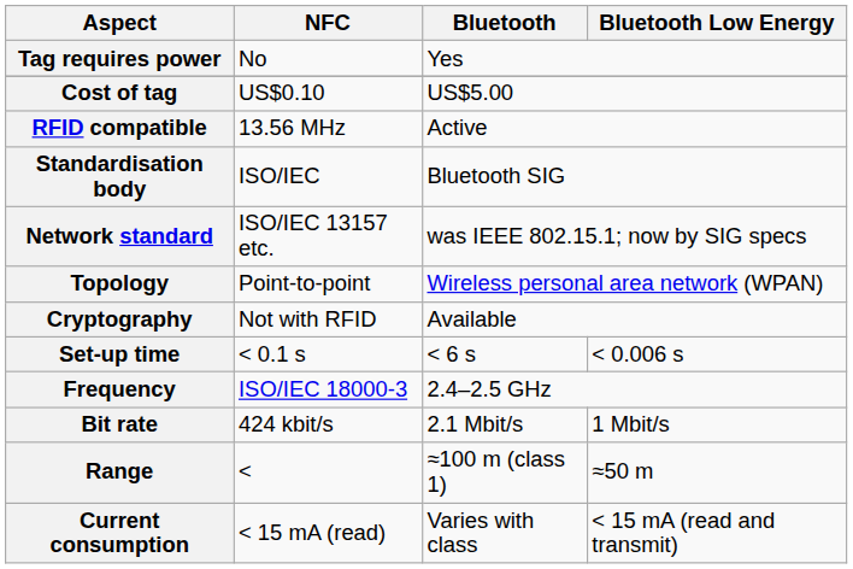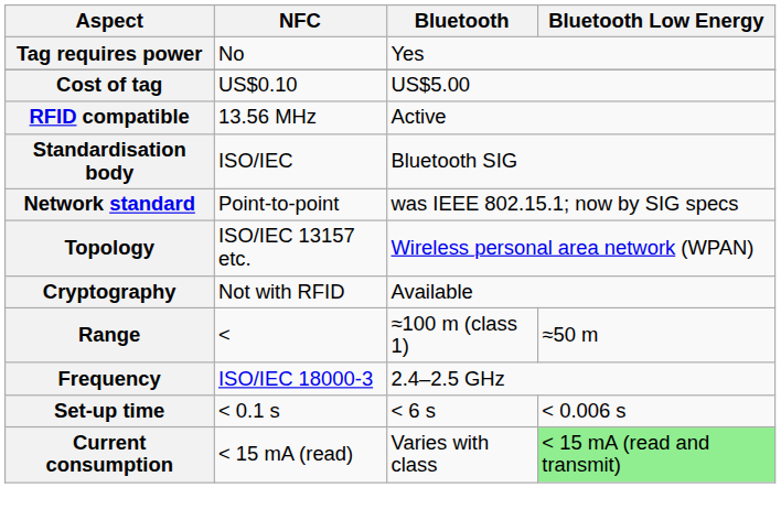Network standard | NFC: ISO/IEC 13157 etc. -> Point-to-point
Topology | NFC: Point-to-point -> ISO/IEC 13157 etc.
rows swapped: Range <-> Set-up time
- row: Bit rate | 424 kbit/s | 2.1 Mbit/s | 1 Mbit/s
Current consumption | Bluetooth Low Energy: no background -> lightgreen background
